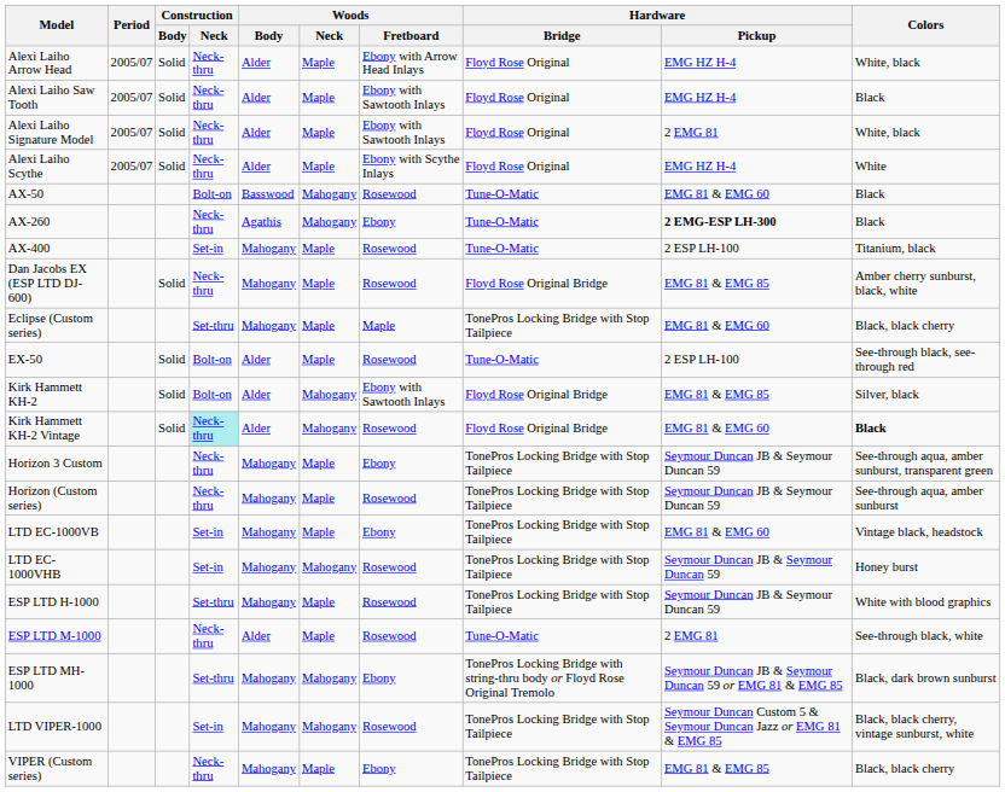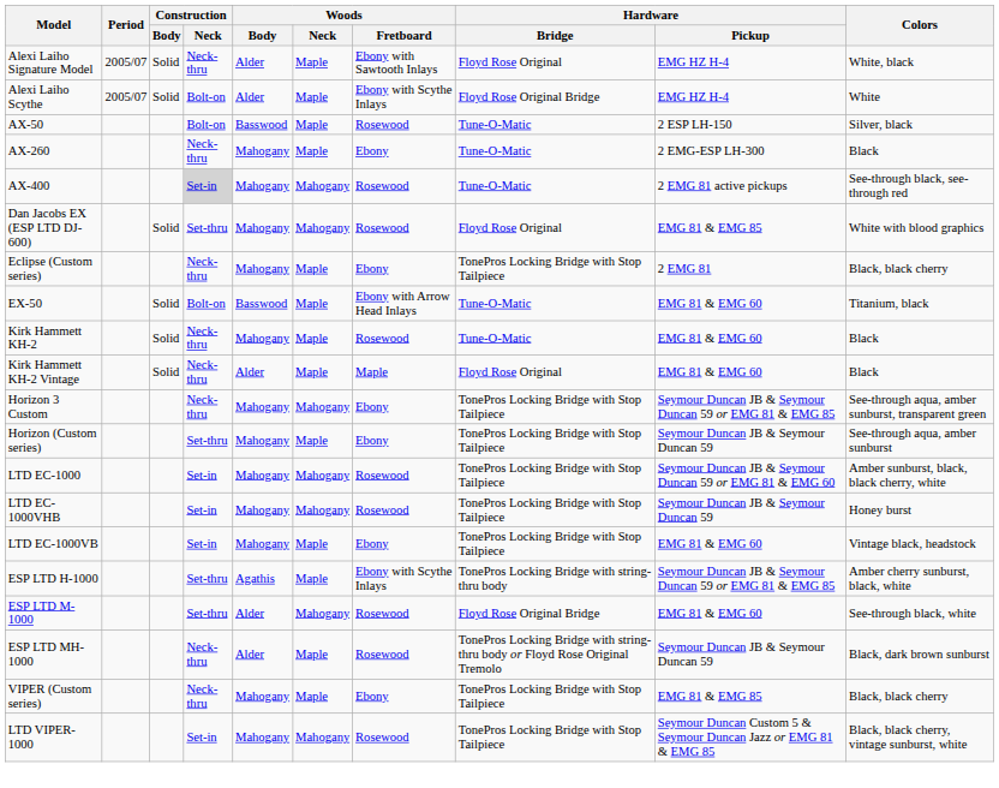- row: Alexi Laiho Arrow Head | 2005/07 | Solid | Neck-thru | Alder | Maple | Ebony with Arrow Head Inlays | Floyd Rose Original | EMG HZ H-4 | White, black
- row: Alexi Laiho Saw Tooth | 2005/07 | Solid | Neck-thru | Alder | Maple | Ebony with Sawtooth Inlays | Floyd Rose Original | EMG HZ H-4 | Black
Alexi Laiho Signature Model | Hardware / Pickup: 2 EMG 81 -> EMG HZ H-4
Alexi Laiho Scythe | Construction / Neck: Neck-thru -> Bolt-on
Alexi Laiho Scythe | Hardware / Bridge: Floyd Rose Original -> Floyd Rose Original Bridge
AX-50 | Woods / Neck: Mahogany -> Maple
AX-50 | Hardware / Pickup: EMG 81 & EMG 60 -> 2 ESP LH-150
AX-50 | Colors: Black -> Silver, black
AX-260 | Woods / Body: Agathis -> Mahogany
AX-260 | Woods / Neck: Mahogany -> Maple
AX-260 | Hardware / Pickup: bold -> normal
AX-400 | Construction / Neck: no background -> lightgrey background
AX-400 | Woods / Neck: Maple -> Mahogany
AX-400 | Hardware / Pickup: 2 ESP LH-100 -> 2 EMG 81 active pickups
AX-400 | Colors: Titanium, black -> See-through black, see-through red
Dan Jacobs EX (ESP LTD DJ-600) | Construction / Neck: Neck-thru -> Set-thru
Dan Jacobs EX (ESP LTD DJ-600) | Woods / Neck: Maple -> Mahogany
Dan Jacobs EX (ESP LTD DJ-600) | Hardware / Bridge: Floyd Rose Original Bridge -> Floyd Rose Original
Dan Jacobs EX (ESP LTD DJ-600) | Colors: Amber cherry sunburst, black, white -> White with blood graphics
Eclipse (Custom series) | Construction / Neck: Set-thru -> Neck-thru
Eclipse (Custom series) | Woods / Fretboard: Maple -> Ebony
Eclipse (Custom series) | Hardware / Pickup: EMG 81 & EMG 60 -> 2 EMG 81
EX-50 | Woods / Body: Alder -> Basswood
EX-50 | Woods / Fretboard: Rosewood -> Ebony with Arrow Head Inlays
EX-50 | Hardware / Pickup: 2 ESP LH-100 -> EMG 81 & EMG 60
EX-50 | Colors: See-through black, see-through red -> Titanium, black
Kirk Hammett KH-2 | Construction / Neck: Bolt-on -> Neck-thru
Kirk Hammett KH-2 | Woods / Body: Alder -> Mahogany
Kirk Hammett KH-2 | Woods / Neck: Mahogany -> Maple
Kirk Hammett KH-2 | Woods / Fretboard: Ebony with Sawtooth Inlays -> Rosewood
Kirk Hammett KH-2 | Hardware / Bridge: Floyd Rose Original Bridge -> Tune-O-Matic
Kirk Hammett KH-2 | Hardware / Pickup: EMG 81 & EMG 85 -> EMG 81 & EMG 60
Kirk Hammett KH-2 | Colors: Silver, black -> Black
Kirk Hammett KH-2 Vintage | Construction / Neck: paleturquoise background -> no background
Kirk Hammett KH-2 Vintage | Woods / Neck: Mahogany -> Maple
Kirk Hammett KH-2 Vintage | Woods / Fretboard: Rosewood -> Maple
Kirk Hammett KH-2 Vintage | Hardware / Bridge: Floyd Rose Original Bridge -> Floyd Rose Original
Kirk Hammett KH-2 Vintage | Colors: bold -> normal
Horizon 3 Custom | Woods / Neck: Maple -> Mahogany
Horizon 3 Custom | Hardware / Pickup: Seymour Duncan JB & Seymour Duncan 59 -> Seymour Duncan JB & Seymour Duncan 59 or EMG 81 & EMG 85
Horizon (Custom series) | Construction / Neck: Neck-thru -> Set-thru
Horizon (Custom series) | Woods / Fretboard: Rosewood -> Ebony
+ row: LTD EC-1000 | Set-in | Mahogany | Mahogany | Rosewood | TonePros Locking Bridge with Stop Tailpiece | Seymour Duncan JB & Seymour Duncan 59 or EMG 81 & EMG 60 | Amber sunburst, black, black cherry, white
rows swapped: LTD EC-1000VB <-> LTD EC-1000VHB
ESP LTD H-1000 | Woods / Body: Mahogany -> Agathis
ESP LTD H-1000 | Woods / Fretboard: Rosewood -> Ebony with Scythe Inlays
ESP LTD H-1000 | Hardware / Bridge: TonePros Locking Bridge with Stop Tailpiece -> TonePros Locking Bridge with string-thru body
ESP LTD H-1000 | Hardware / Pickup: Seymour Duncan JB & Seymour Duncan 59 -> Seymour Duncan JB & Seymour Duncan 59 or EMG 81 & EMG 85
ESP LTD H-1000 | Colors: White with blood graphics -> Amber cherry sunburst, black, white
ESP LTD M-1000 | Construction / Neck: Neck-thru -> Set-thru
ESP LTD M-1000 | Woods / Neck: Maple -> Mahogany
ESP LTD M-1000 | Hardware / Bridge: Tune-O-Matic -> Floyd Rose Original Bridge
ESP LTD M-1000 | Hardware / Pickup: 2 EMG 81 -> EMG 81 & EMG 60
ESP LTD MH-1000 | Construction / Neck: Set-thru -> Neck-thru
ESP LTD MH-1000 | Woods / Body: Mahogany -> Alder
ESP LTD MH-1000 | Woods / Neck: Mahogany -> Maple
ESP LTD MH-1000 | Woods / Fretboard: Ebony -> Rosewood
ESP LTD MH-1000 | Hardware / Pickup: Seymour Duncan JB & Seymour Duncan 59 or EMG 81 & EMG 85 -> Seymour Duncan JB & Seymour Duncan 59
rows swapped: LTD VIPER-1000 <-> VIPER (Custom series)
